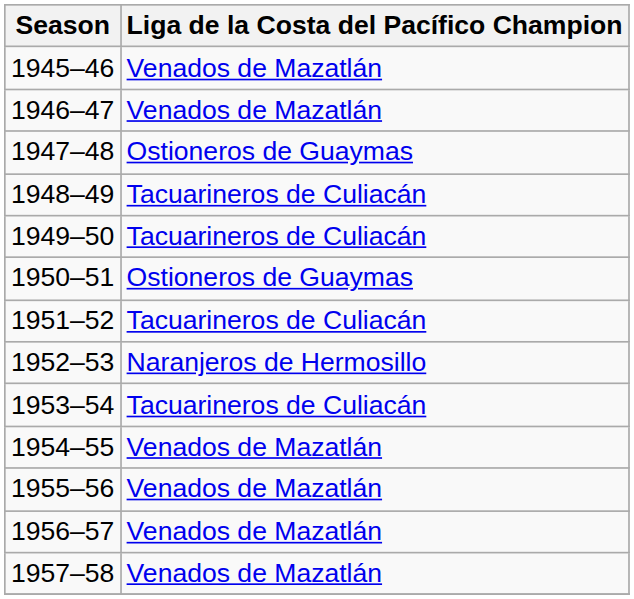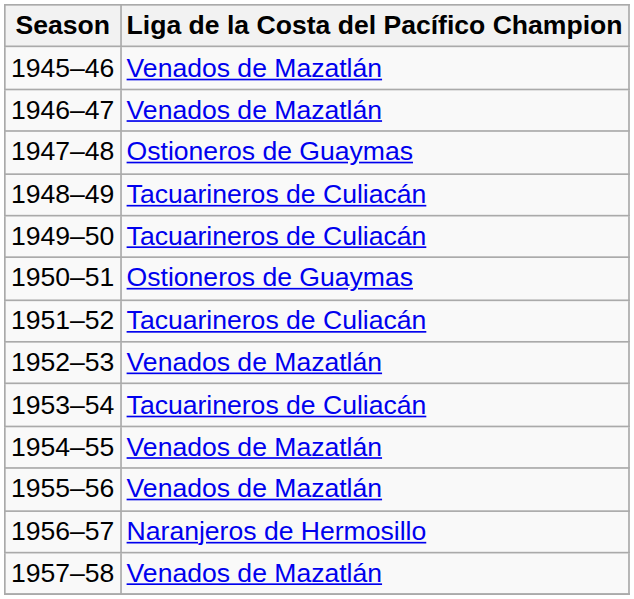1952–53 | Liga de la Costa del Pacífico Champion: Naranjeros de Hermosillo -> Venados de Mazatlán
1956–57 | Liga de la Costa del Pacífico Champion: Venados de Mazatlán -> Naranjeros de Hermosillo
